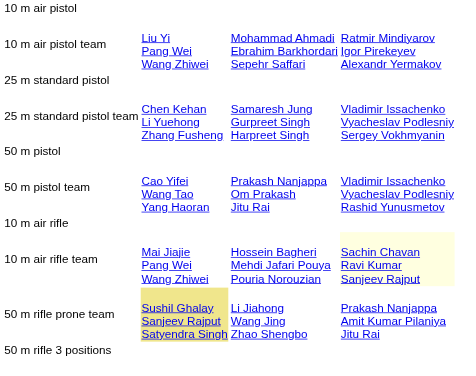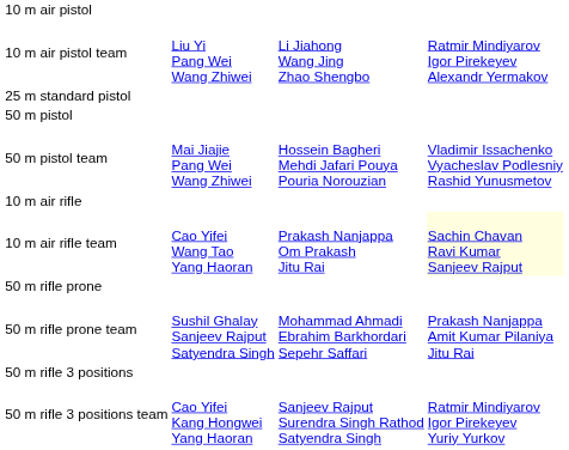10 m air pistol team | column 3: Mohammad Ahmadi Ebrahim Barkhordari Sepehr Saffari -> Li Jiahong Wang Jing Zhao Shengbo
- row: 25 m standard pistol team | Chen Kehan Li Yuehong Zhang Fusheng | Samaresh Jung Gurpreet Singh Harpreet Singh | Vladimir Issachenko Vyacheslav Podlesniy Sergey Vokhmyanin
50 m pistol team | column 2: Cao Yifei Wang Tao Yang Haoran -> Mai Jiajie Pang Wei Wang Zhiwei
50 m pistol team | column 3: Prakash Nanjappa Om Prakash Jitu Rai -> Hossein Bagheri Mehdi Jafari Pouya Pouria Norouzian
10 m air rifle team | column 2: Mai Jiajie Pang Wei Wang Zhiwei -> Cao Yifei Wang Tao Yang Haoran
10 m air rifle team | column 3: Hossein Bagheri Mehdi Jafari Pouya Pouria Norouzian -> Prakash Nanjappa Om Prakash Jitu Rai
+ row: 50 m rifle prone
50 m rifle prone team | column 2: khaki background -> no background
50 m rifle prone team | column 3: Li Jiahong Wang Jing Zhao Shengbo -> Mohammad Ahmadi Ebrahim Barkhordari Sepehr Saffari
+ row: 50 m rifle 3 positions team | Cao Yifei Kang Hongwei Yang Haoran | Sanjeev Rajput Surendra Singh Rathod Satyendra Singh | Ratmir Mindiyarov Igor Pirekeyev Yuriy Yurkov
